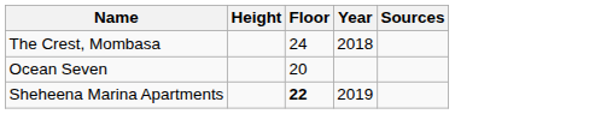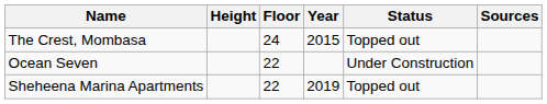+ column: Status | Topped out | Under Construction | Topped out
The Crest, Mombasa | Year: 2018 -> 2015
Ocean Seven | Floor: 20 -> 22
Sheheena Marina Apartments | Floor: bold -> normal
